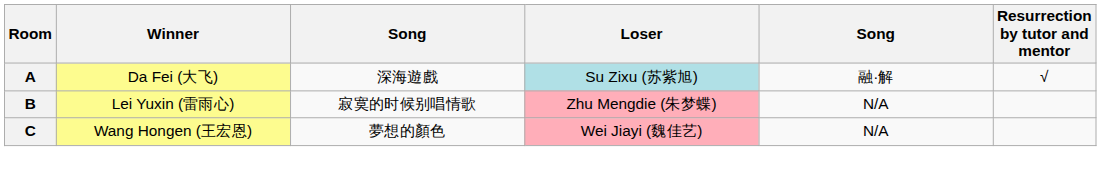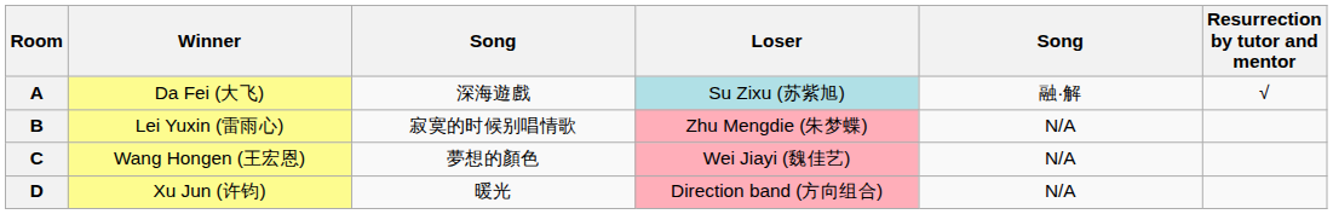+ row: D | Xu Jun (许钧) | 暖光 | Direction band (方向组合) | N/A
